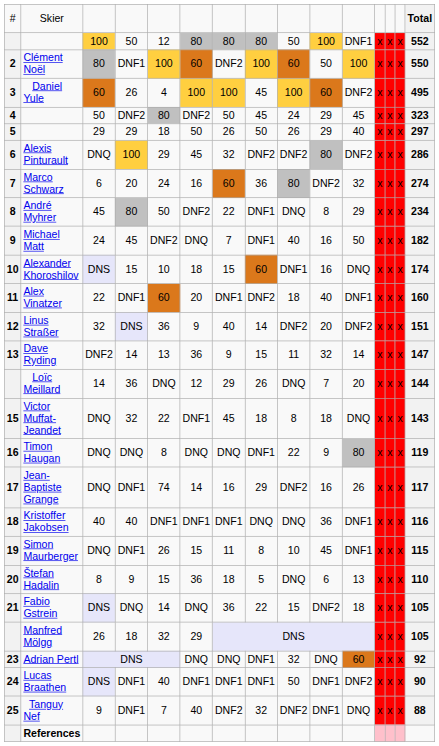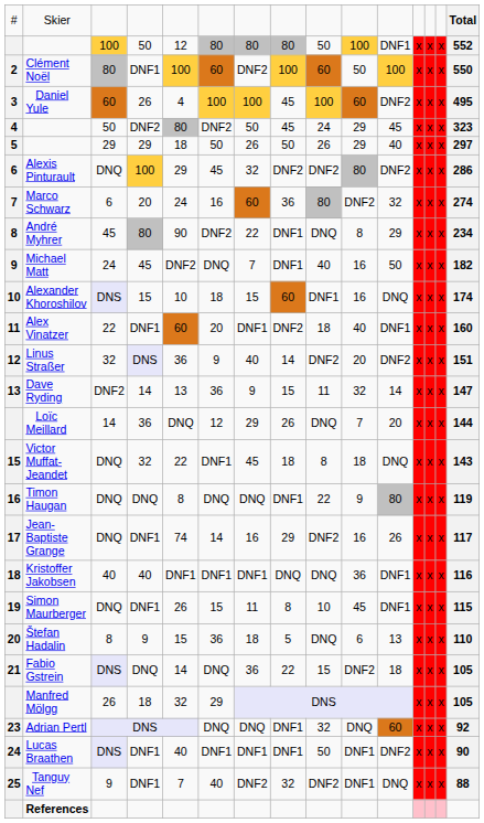André Myhrer | column 5: 50 -> 90
